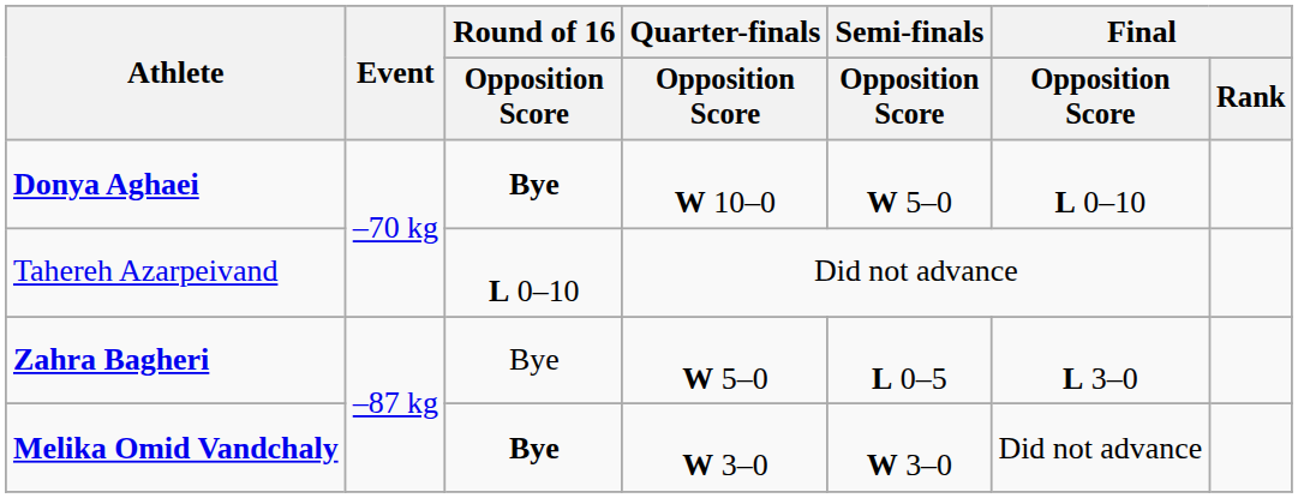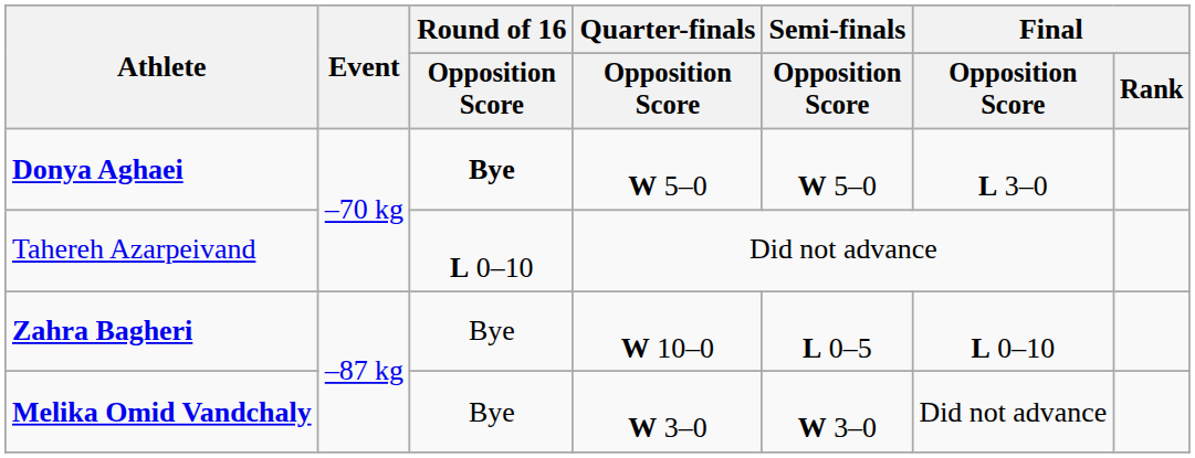Donya Aghaei | Quarter-finals / Opposition Score: W 10–0 -> W 5–0
Donya Aghaei | Final / Opposition Score: L 0–10 -> L 3–0
Zahra Bagheri | Quarter-finals / Opposition Score: W 5–0 -> W 10–0
Zahra Bagheri | Final / Opposition Score: L 3–0 -> L 0–10
Melika Omid Vandchaly | Round of 16 / Opposition Score: bold -> normal
